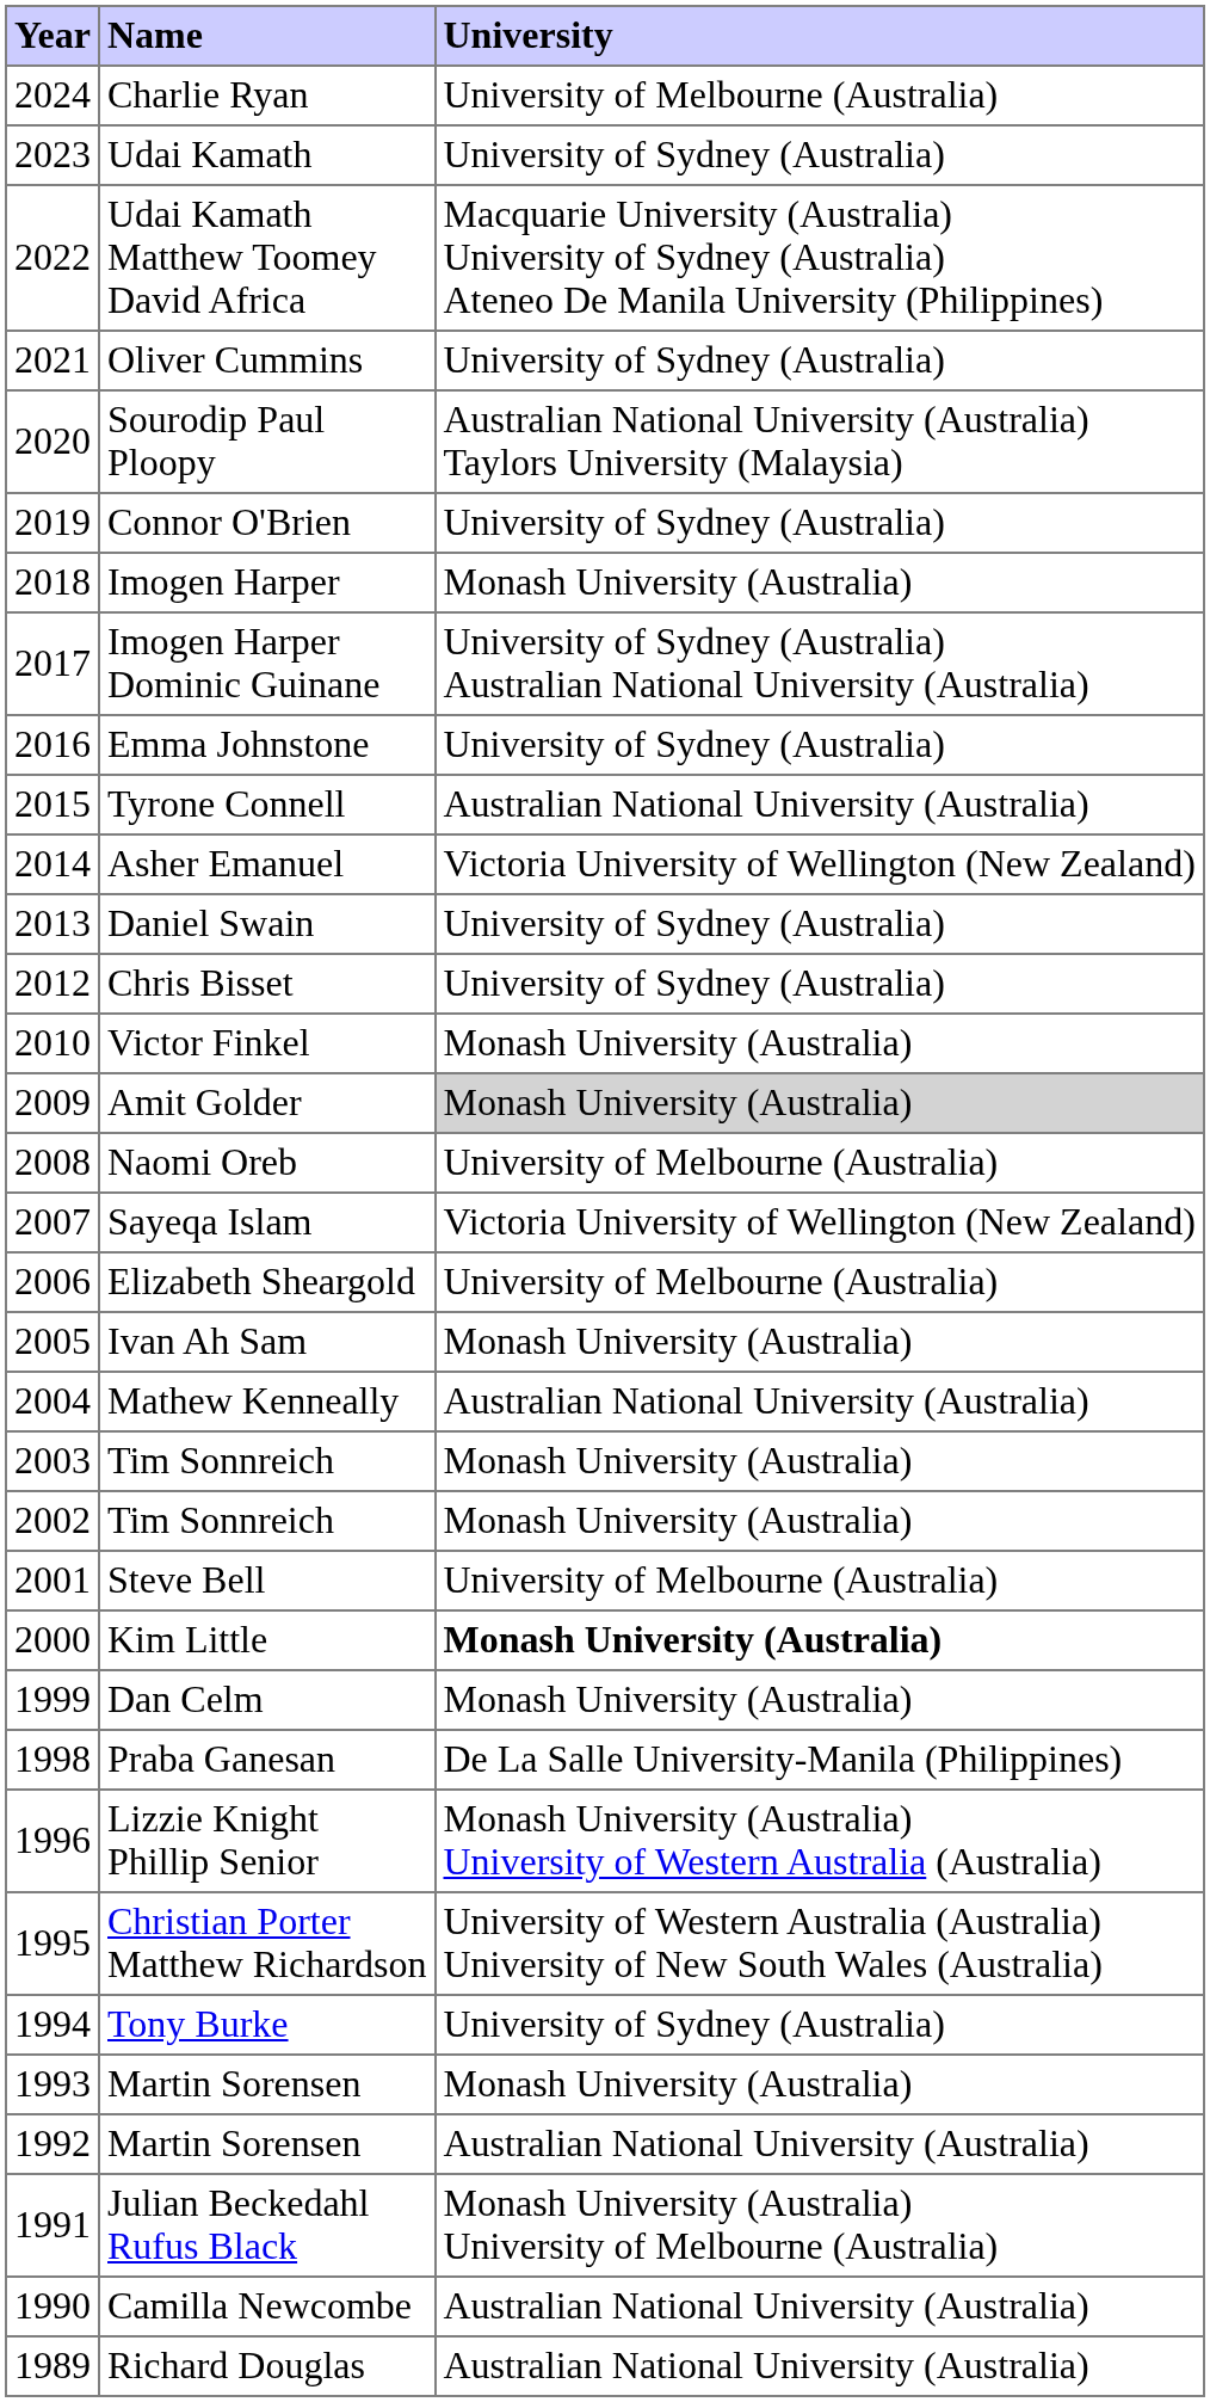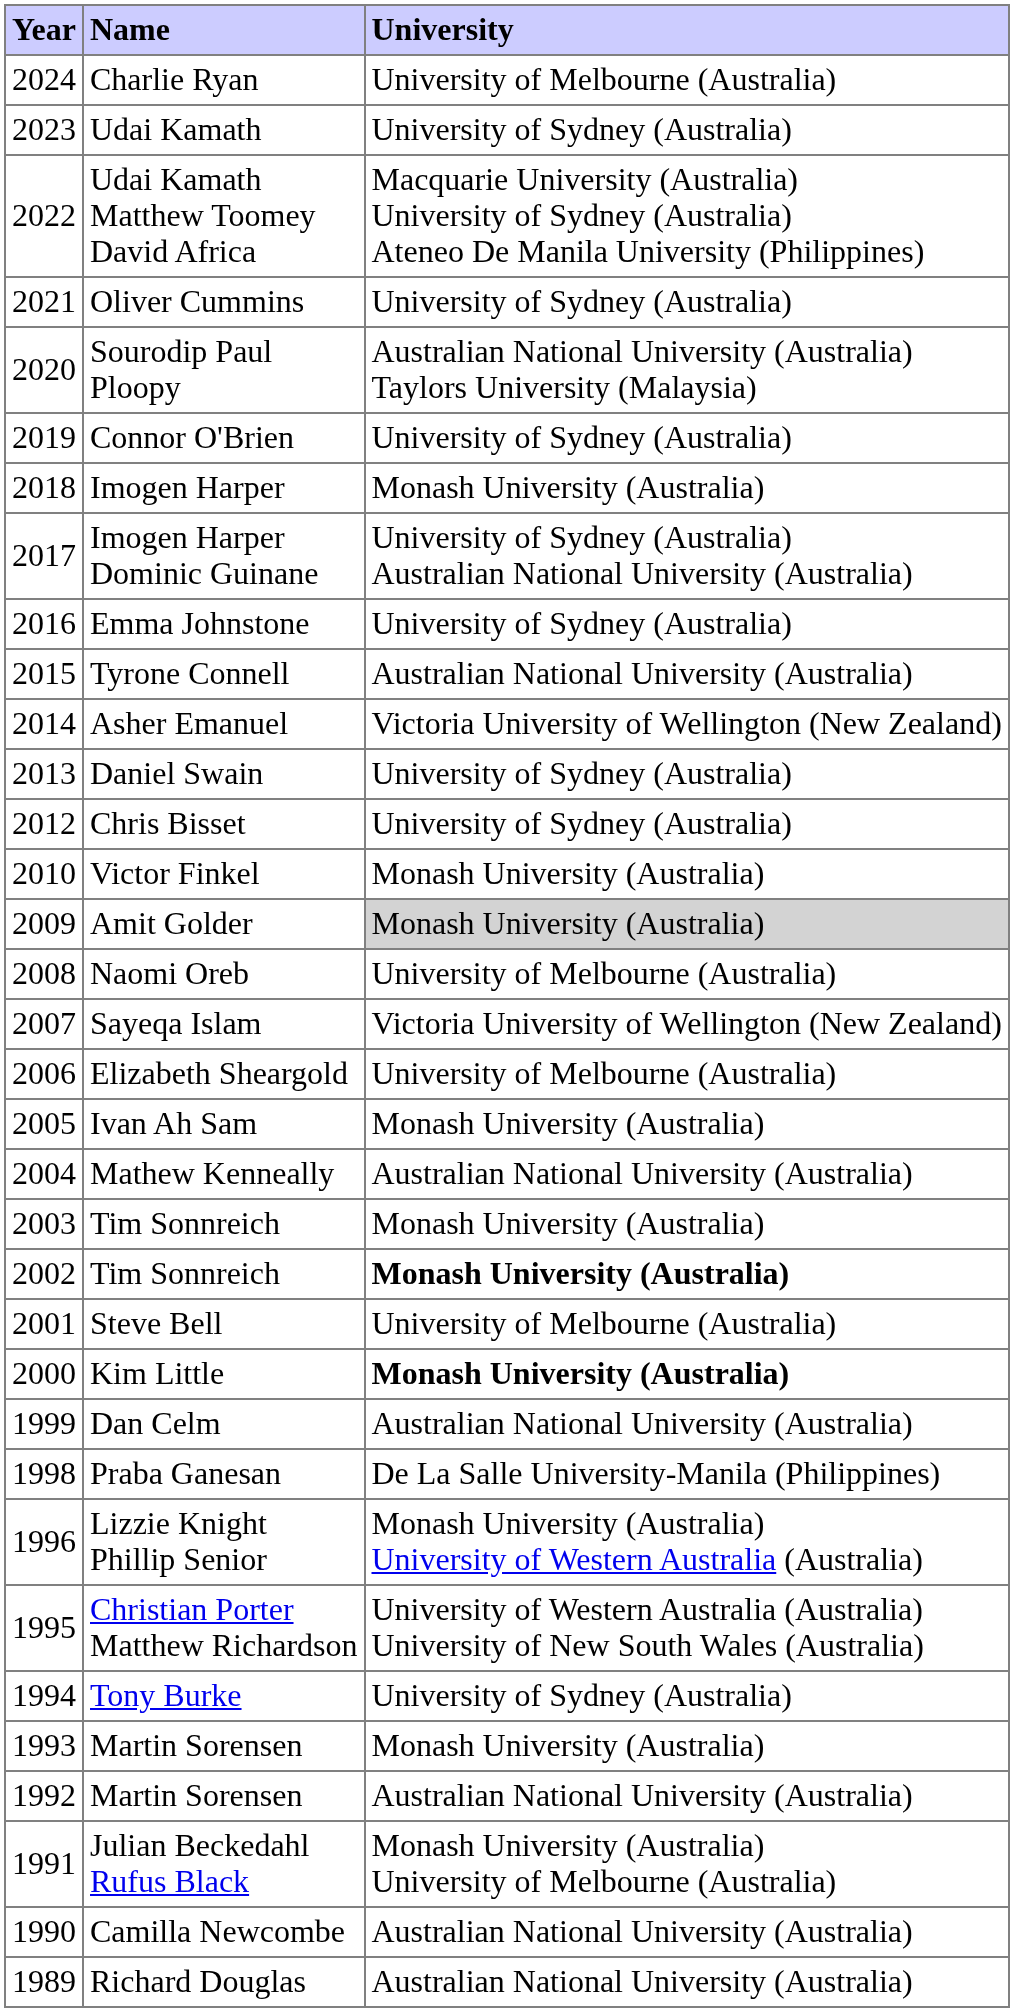2002 / Tim Sonnreich | University: normal -> bold
Dan Celm | University: Monash University (Australia) -> Australian National University (Australia)
